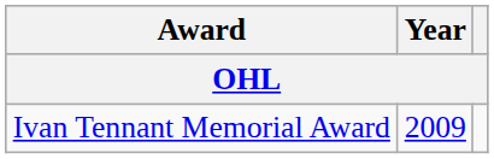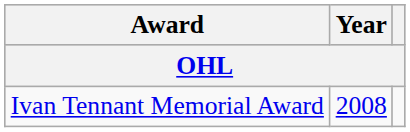Ivan Tennant Memorial Award | Year: 2009 -> 2008
